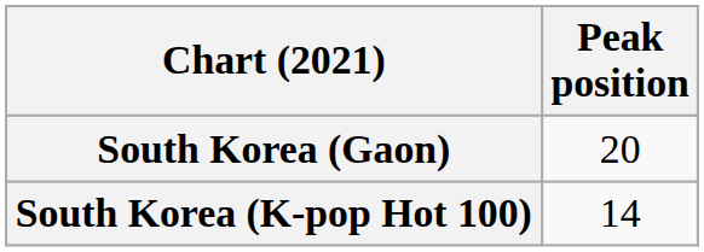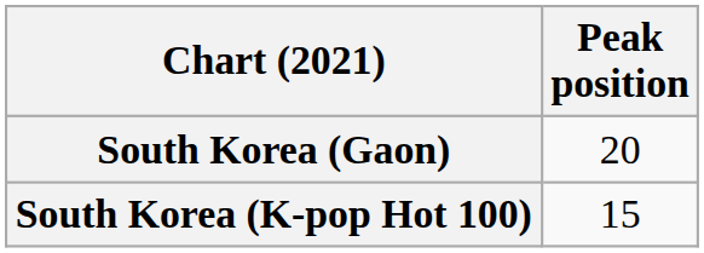South Korea (K-pop Hot 100) | Peak position: 14 -> 15
